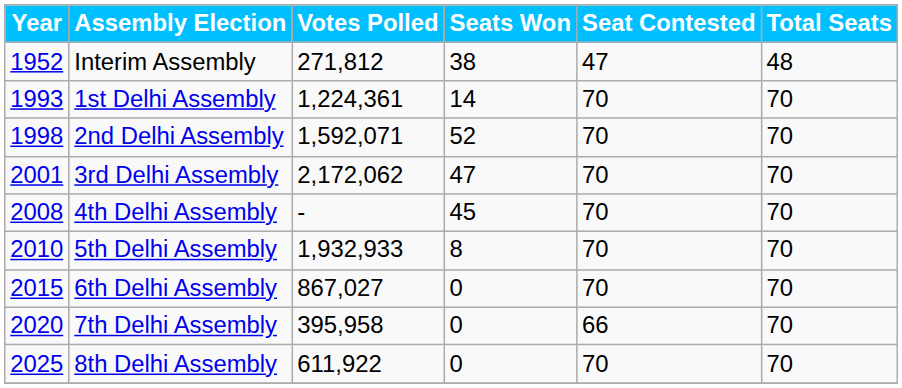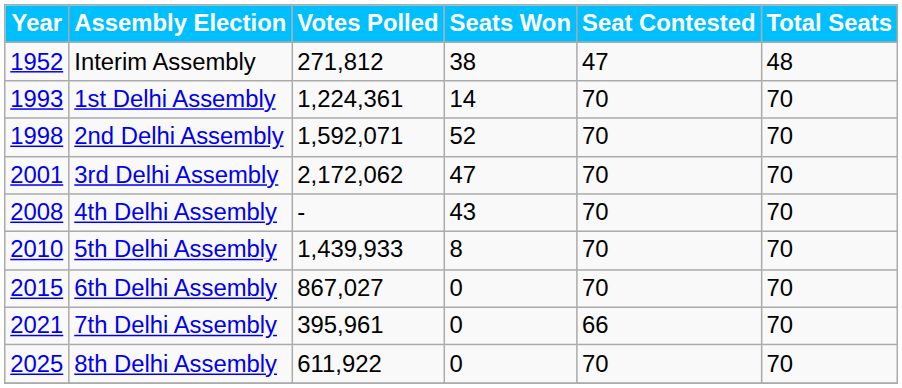4th Delhi Assembly | Seats Won: 45 -> 43
5th Delhi Assembly | Votes Polled: 1,932,933 -> 1,439,933
7th Delhi Assembly | Year: 2020 -> 2021
7th Delhi Assembly | Votes Polled: 395,958 -> 395,961
